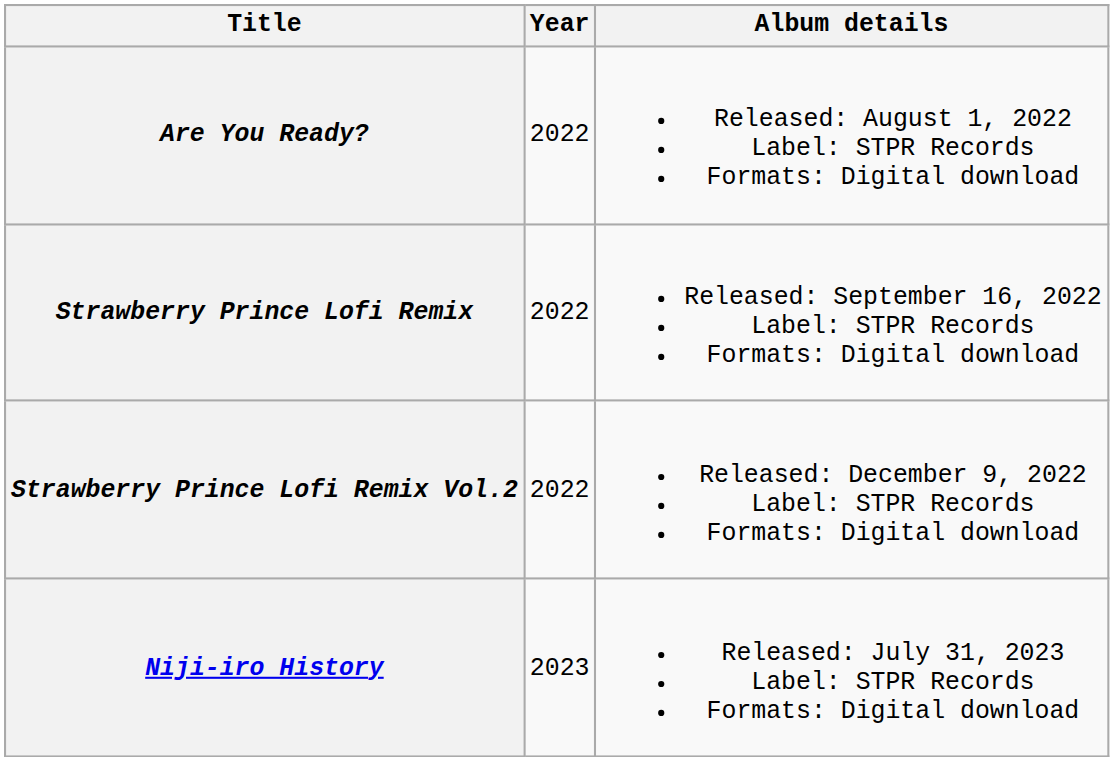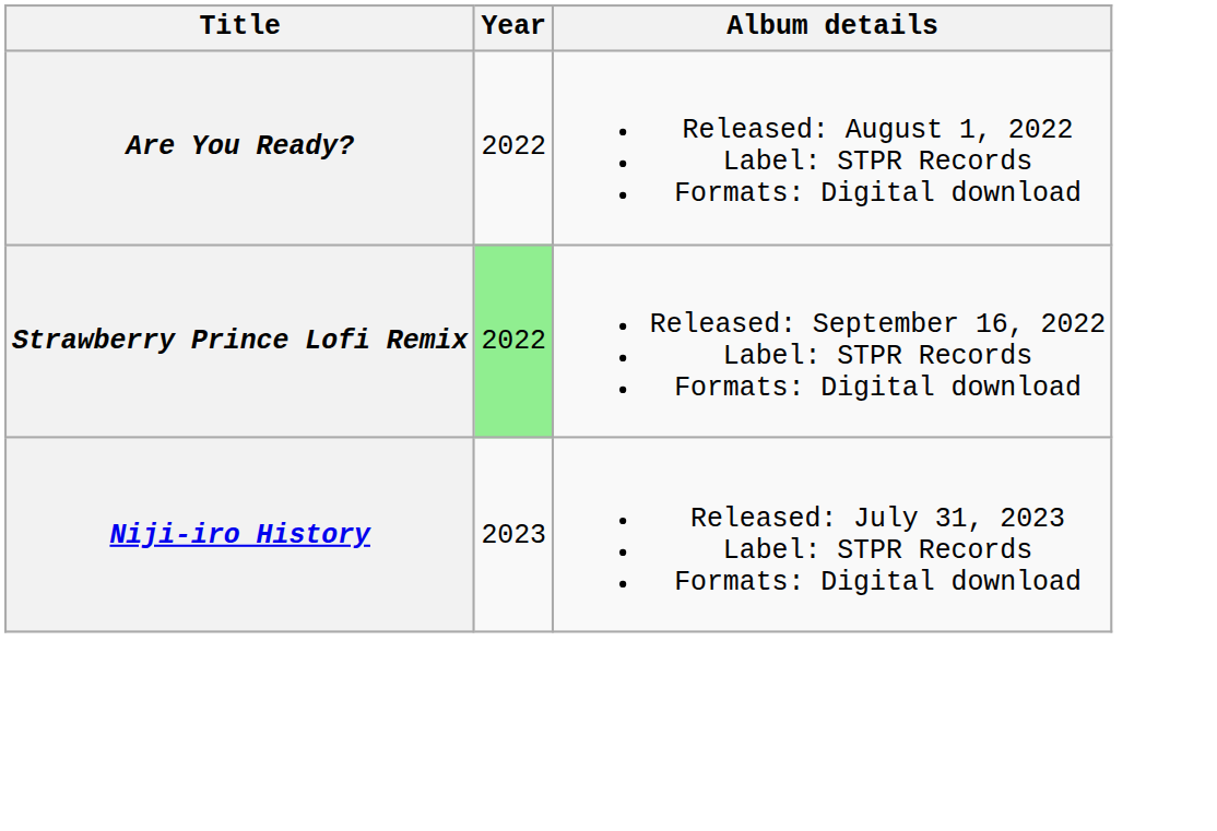Strawberry Prince Lofi Remix | Year: no background -> lightgreen background
- row: Strawberry Prince Lofi Remix Vol.2 | 2022 | Released: December 9, 2022 Label: STPR Records Formats: Digital download
